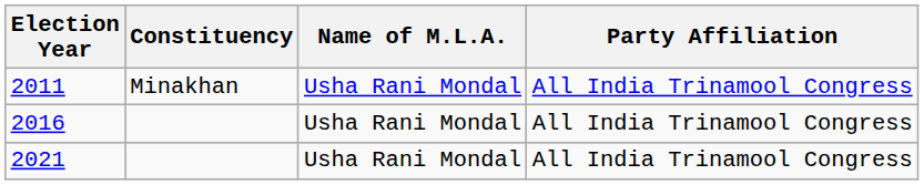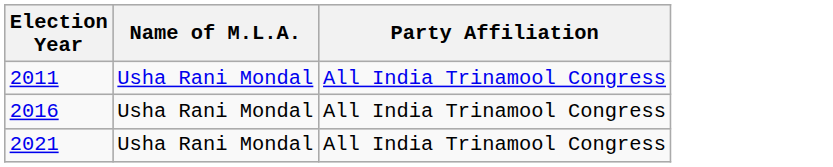- column: Constituency | Minakhan
